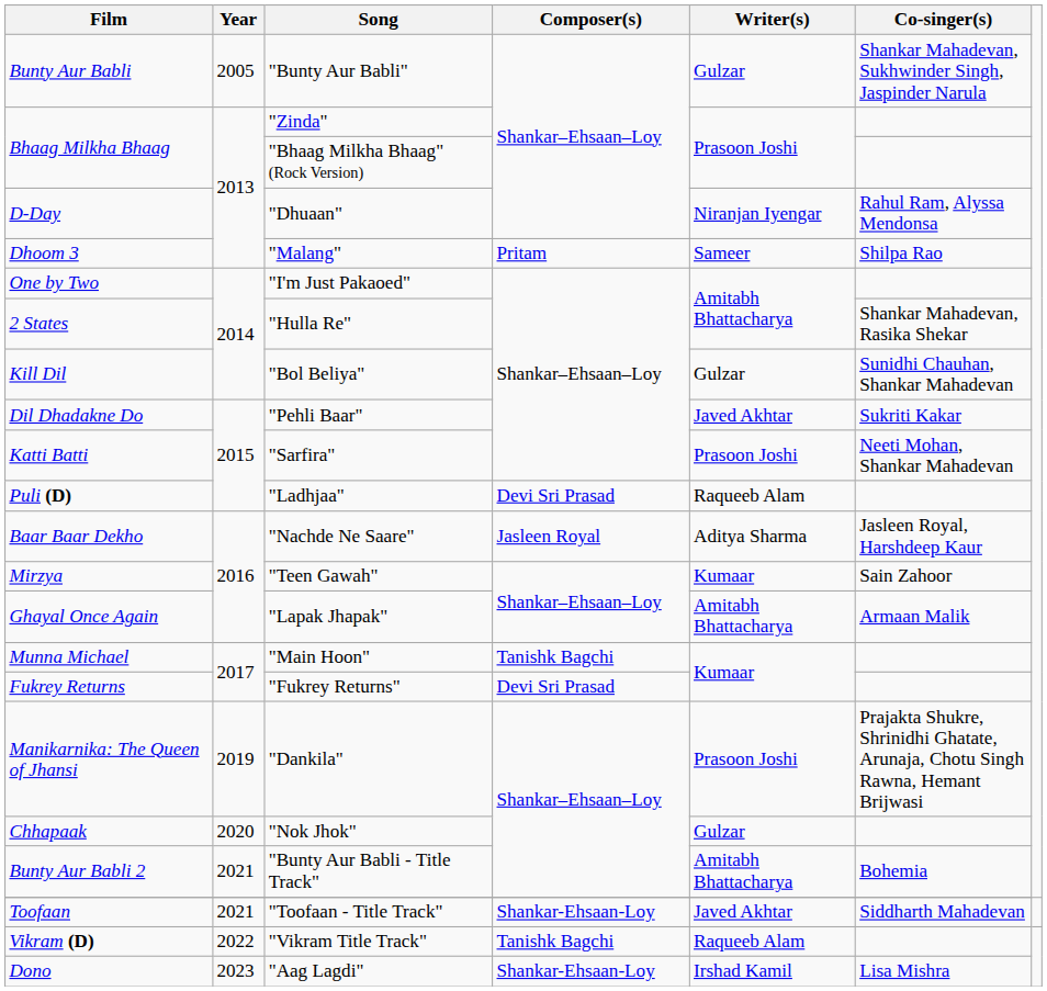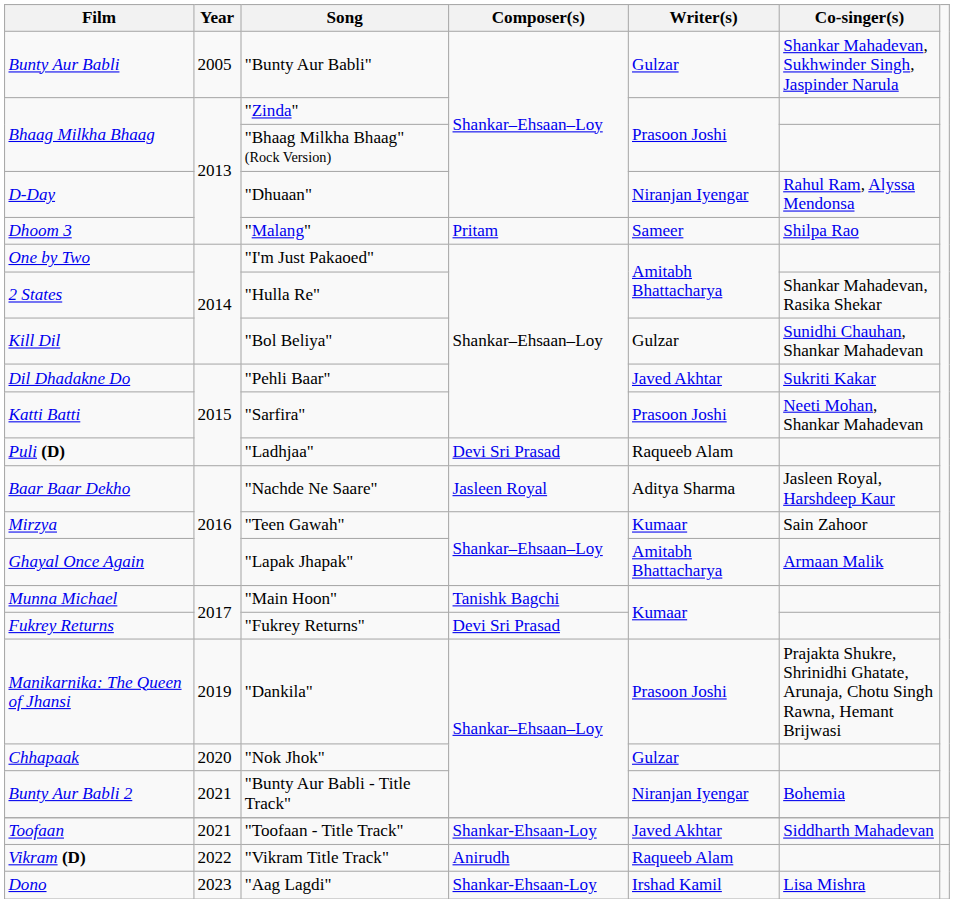"Bunty Aur Babli - Title Track" | Writer(s): Amitabh Bhattacharya -> Niranjan Iyengar
"Vikram Title Track" | Composer(s): Tanishk Bagchi -> Anirudh
